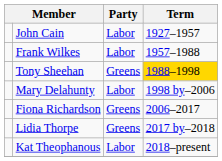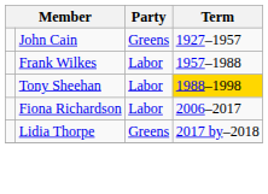John Cain | Party: Labor -> Greens
Tony Sheehan | Party: Greens -> Labor
- row: Mary Delahunty | Labor | 1998 by–2006
Fiona Richardson | Party: Greens -> Labor
- row: Kat Theophanous | Labor | 2018–present
